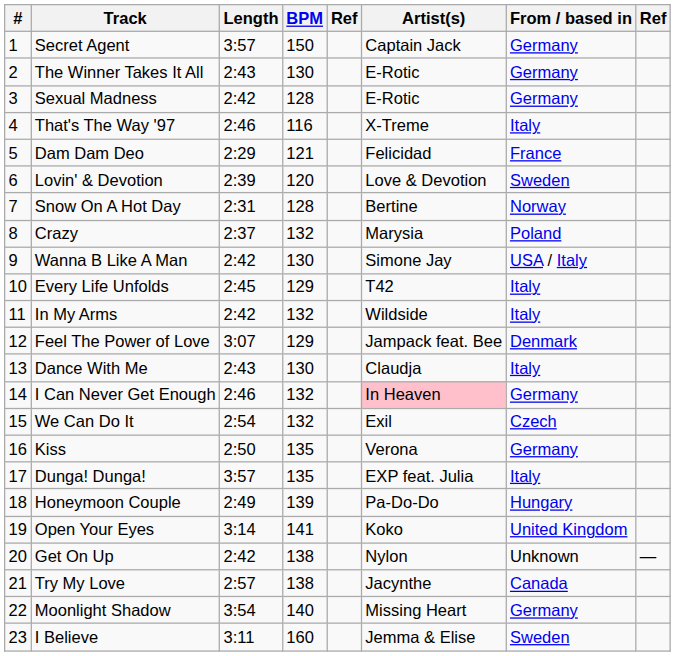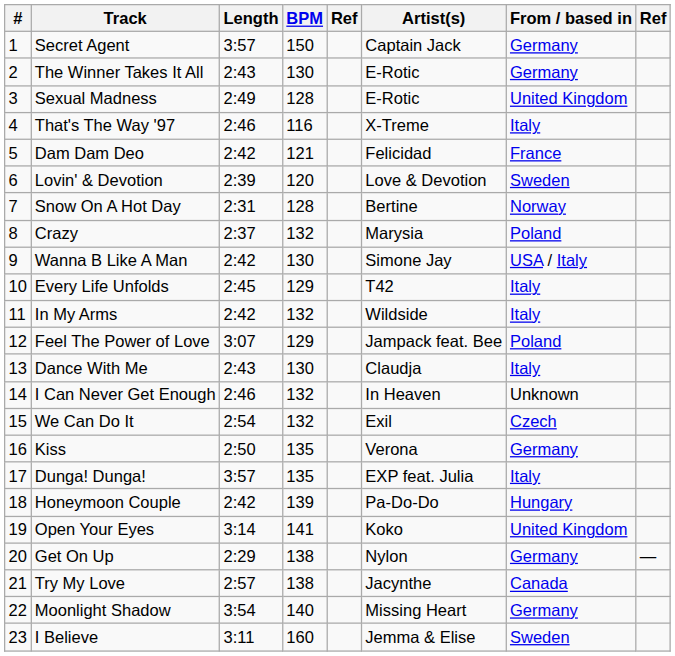Sexual Madness | Length: 2:42 -> 2:49
Sexual Madness | From / based in: Germany -> United Kingdom
Dam Dam Deo | Length: 2:29 -> 2:42
Feel The Power of Love | From / based in: Denmark -> Poland
I Can Never Get Enough | Artist(s): pink background -> no background
I Can Never Get Enough | From / based in: Germany -> Unknown
Honeymoon Couple | Length: 2:49 -> 2:42
Get On Up | Length: 2:42 -> 2:29
Get On Up | From / based in: Unknown -> Germany
